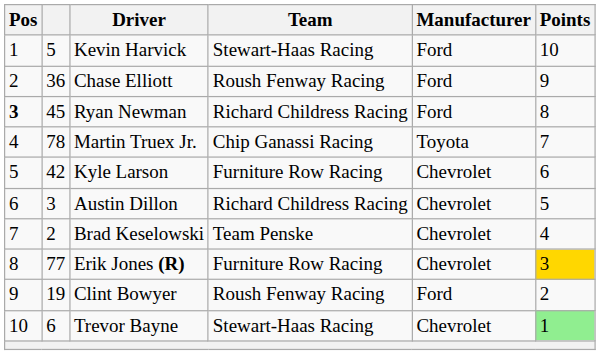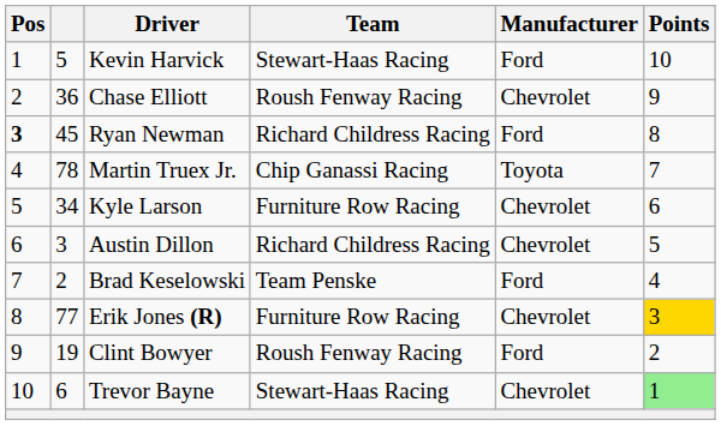Chase Elliott | Manufacturer: Ford -> Chevrolet
Kyle Larson | column 2: 42 -> 34
Brad Keselowski | Manufacturer: Chevrolet -> Ford
